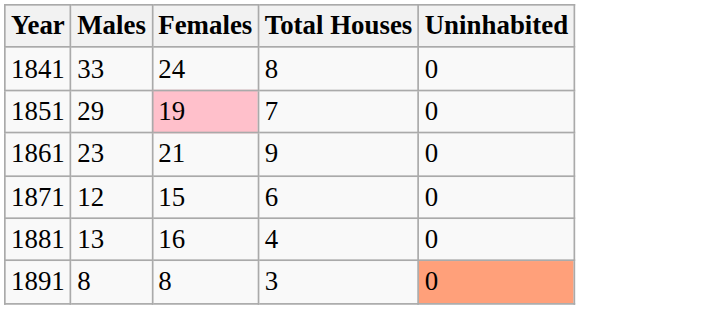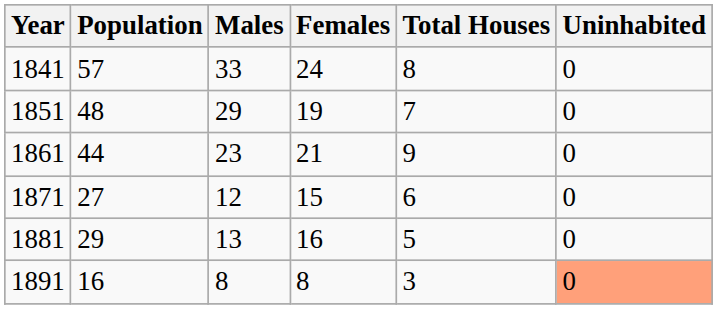+ column: Population | 57 | 48 | 44 | 27 | 29 | 16
1851 | Females: pink background -> no background
1881 | Total Houses: 4 -> 5
